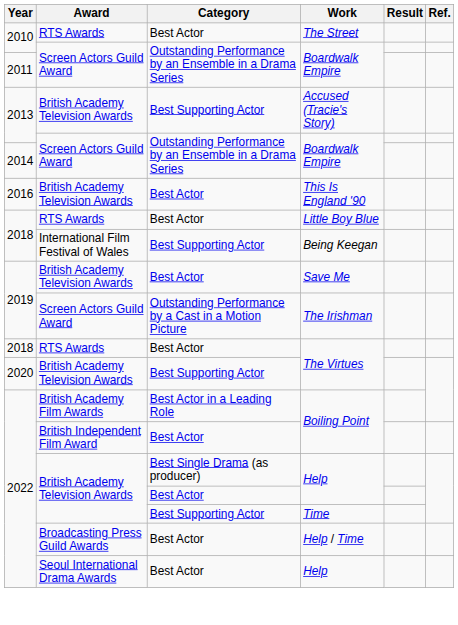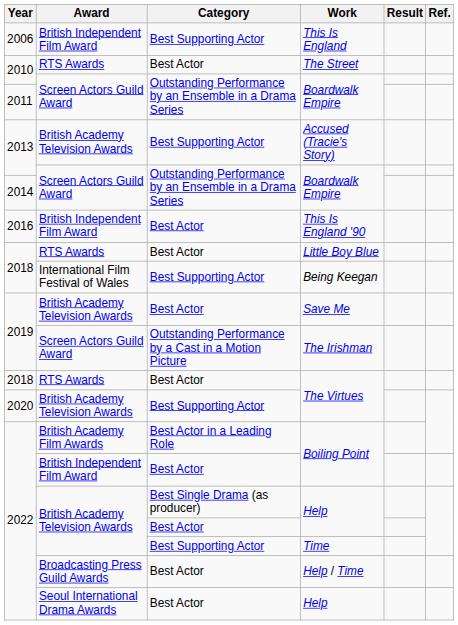+ row: 2006 | British Independent Film Award | Best Supporting Actor | This Is England
This Is England '90 | Award: British Academy Television Awards -> British Independent Film Award
